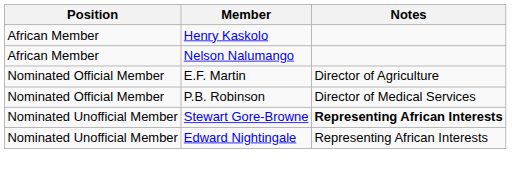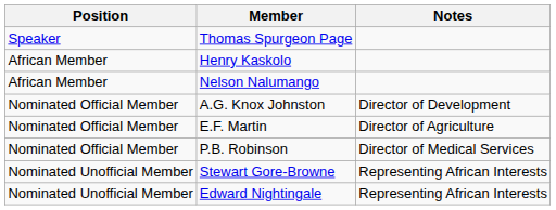+ row: Speaker | Thomas Spurgeon Page
+ row: Nominated Official Member | A.G. Knox Johnston | Director of Development
Stewart Gore-Browne | Notes: bold -> normal
